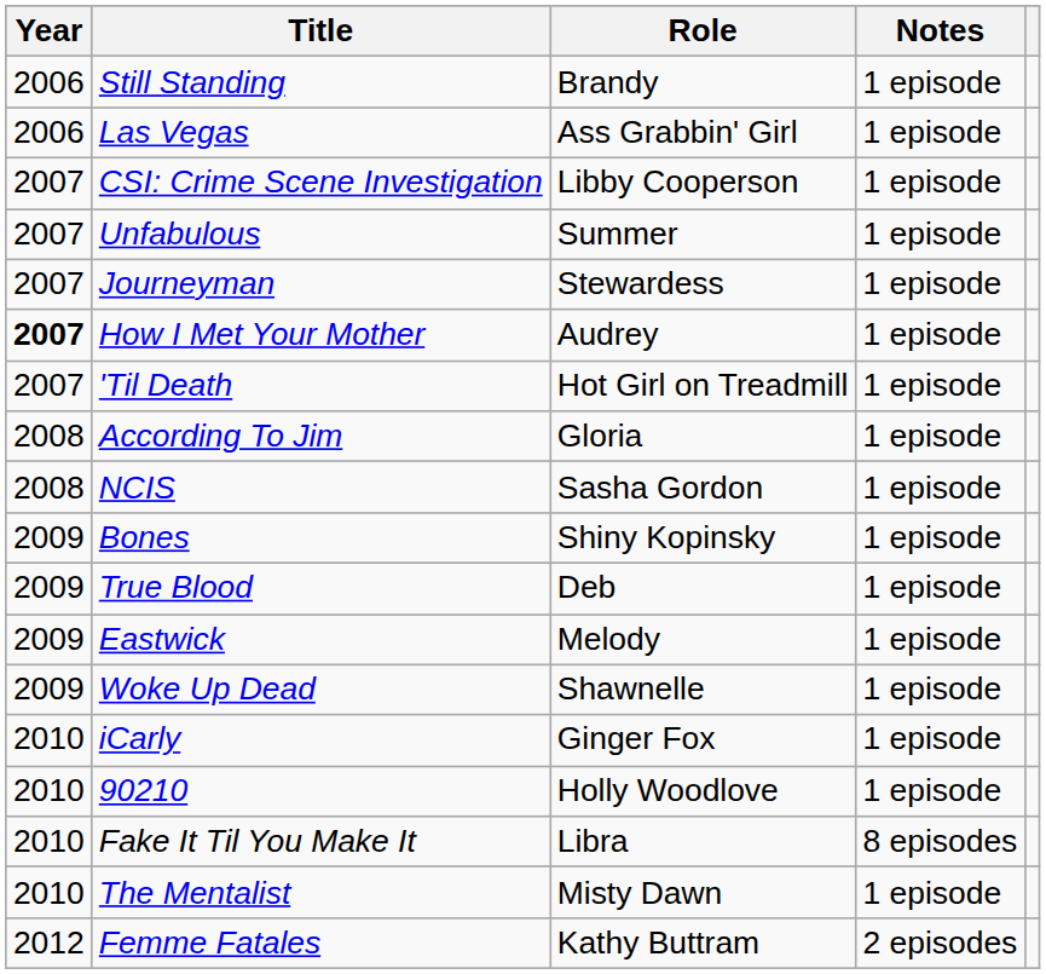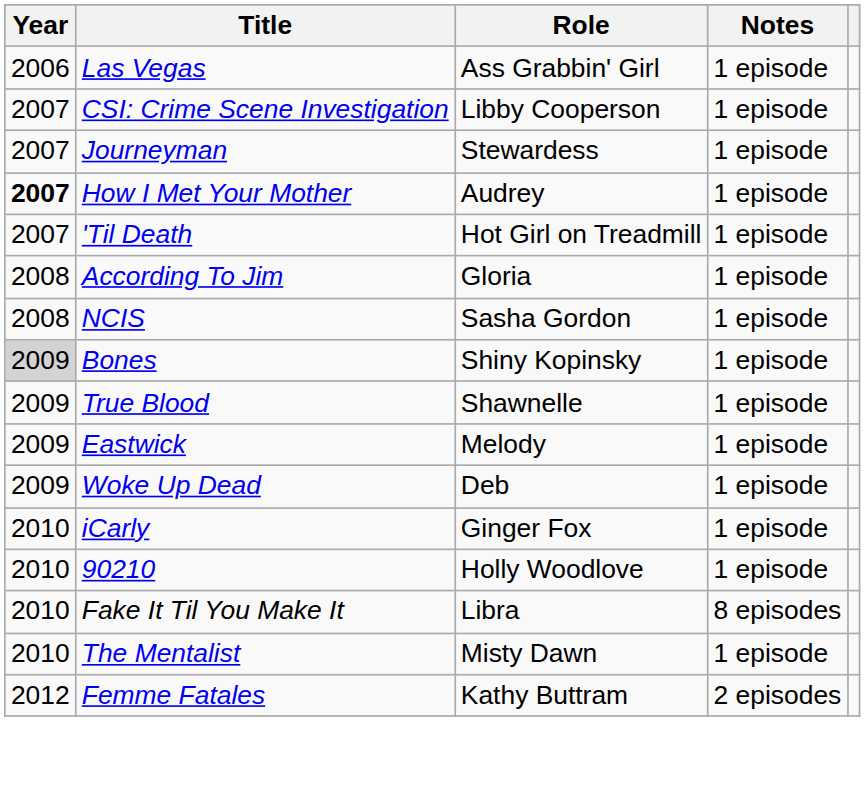- row: 2006 | Still Standing | Brandy | 1 episode
- row: 2007 | Unfabulous | Summer | 1 episode
Bones | Year: no background -> lightgrey background
True Blood | Role: Deb -> Shawnelle
Woke Up Dead | Role: Shawnelle -> Deb
